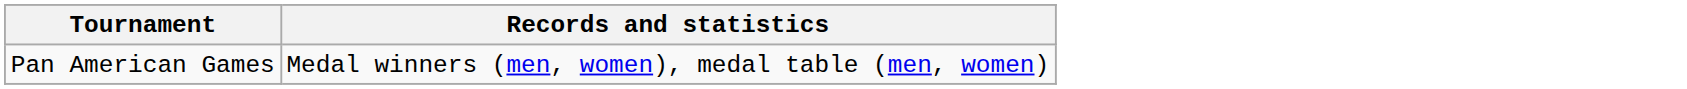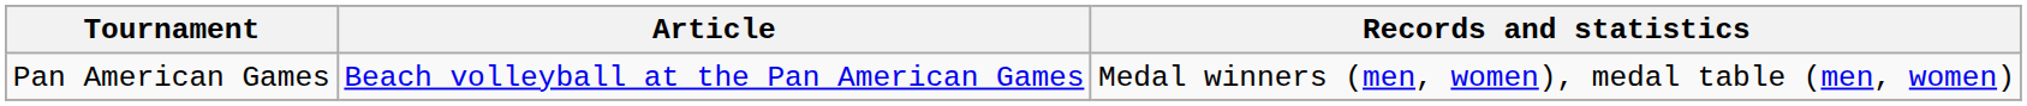+ column: Article | Beach volleyball at the Pan American Games
